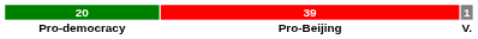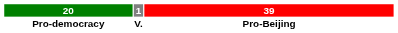columns swapped: 1 <-> 39
